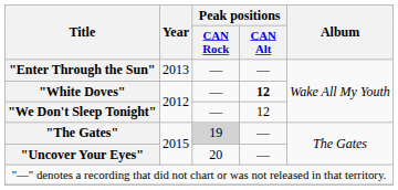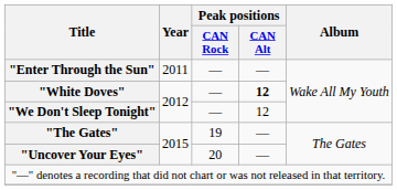"Enter Through the Sun" | Year: 2013 -> 2011
"The Gates" | Peak positions / CAN Rock: lightgrey background -> no background
